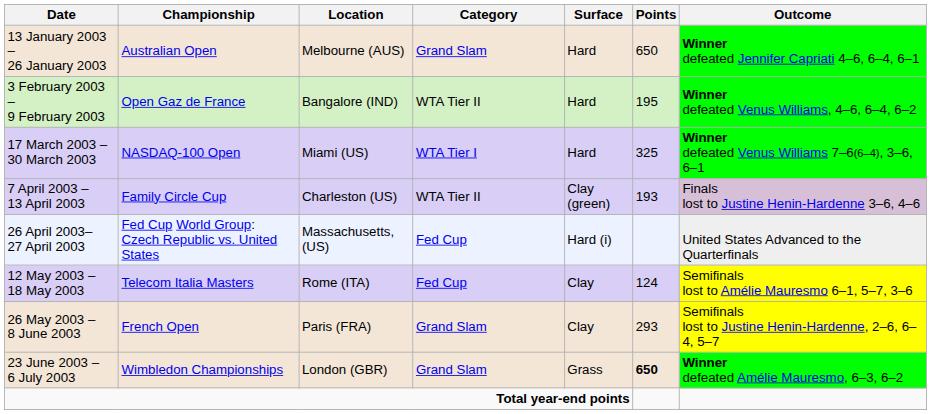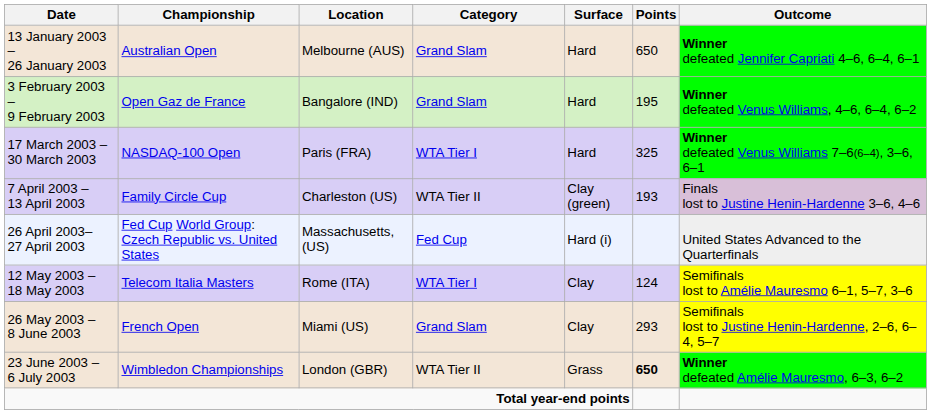3 February 2003 – 9 February 2003 | Category: WTA Tier II -> Grand Slam
17 March 2003 – 30 March 2003 | Location: Miami (US) -> Paris (FRA)
12 May 2003 – 18 May 2003 | Category: Fed Cup -> WTA Tier I
26 May 2003 – 8 June 2003 | Location: Paris (FRA) -> Miami (US)
23 June 2003 – 6 July 2003 | Category: Grand Slam -> WTA Tier II
